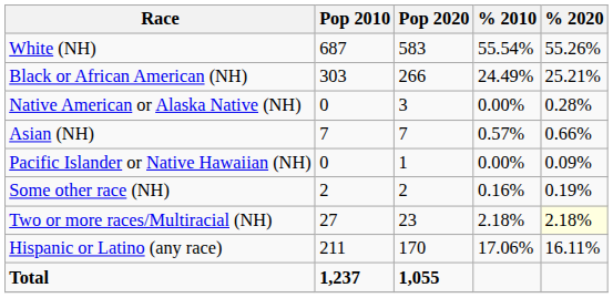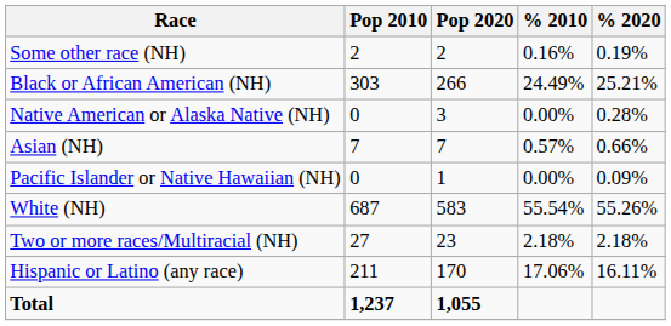rows swapped: White (NH) <-> Some other race (NH)
Two or more races/Multiracial (NH) | % 2020: lightyellow background -> no background
